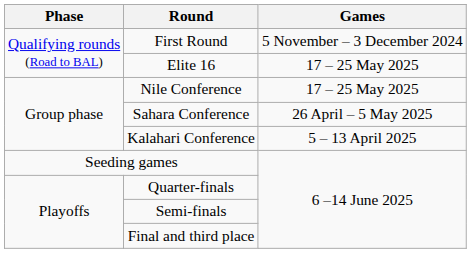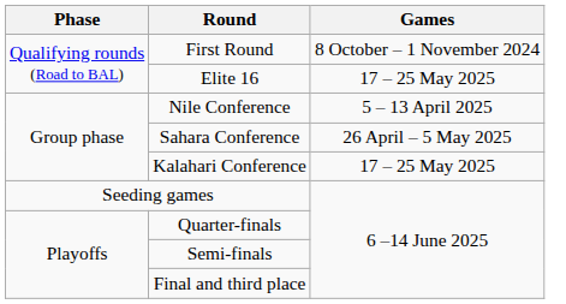First Round | Games: 5 November – 3 December 2024 -> 8 October – 1 November 2024
Nile Conference | Games: 17 – 25 May 2025 -> 5 – 13 April 2025
Kalahari Conference | Games: 5 – 13 April 2025 -> 17 – 25 May 2025
